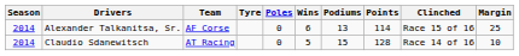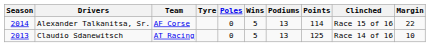Alexander Talkanitsa, Sr. | Wins: 6 -> 5
Alexander Talkanitsa, Sr. | Margin: 25 -> 22
Claudio Sdanewitsch | Season: 2014 -> 2013
Claudio Sdanewitsch | Podiums: 15 -> 13
Claudio Sdanewitsch | Points: 128 -> 125
